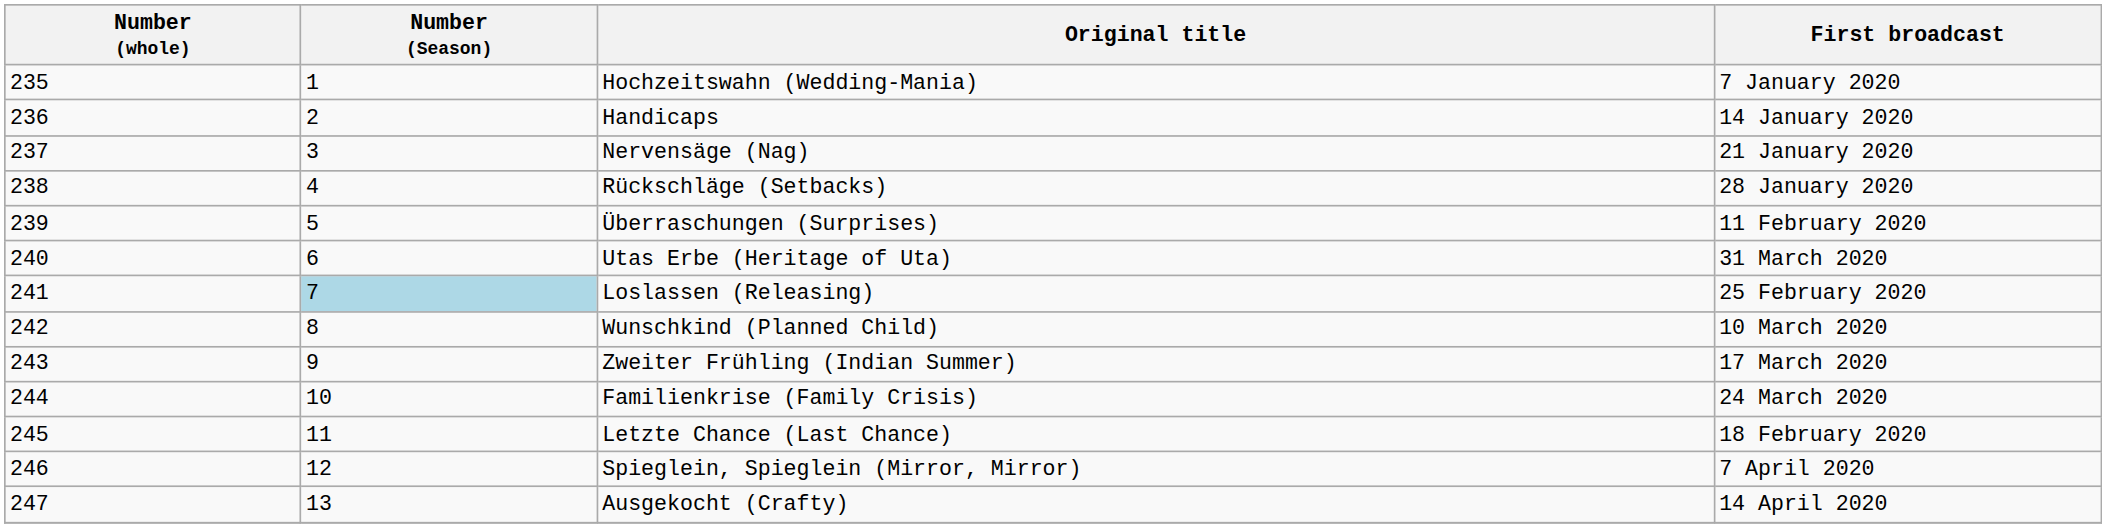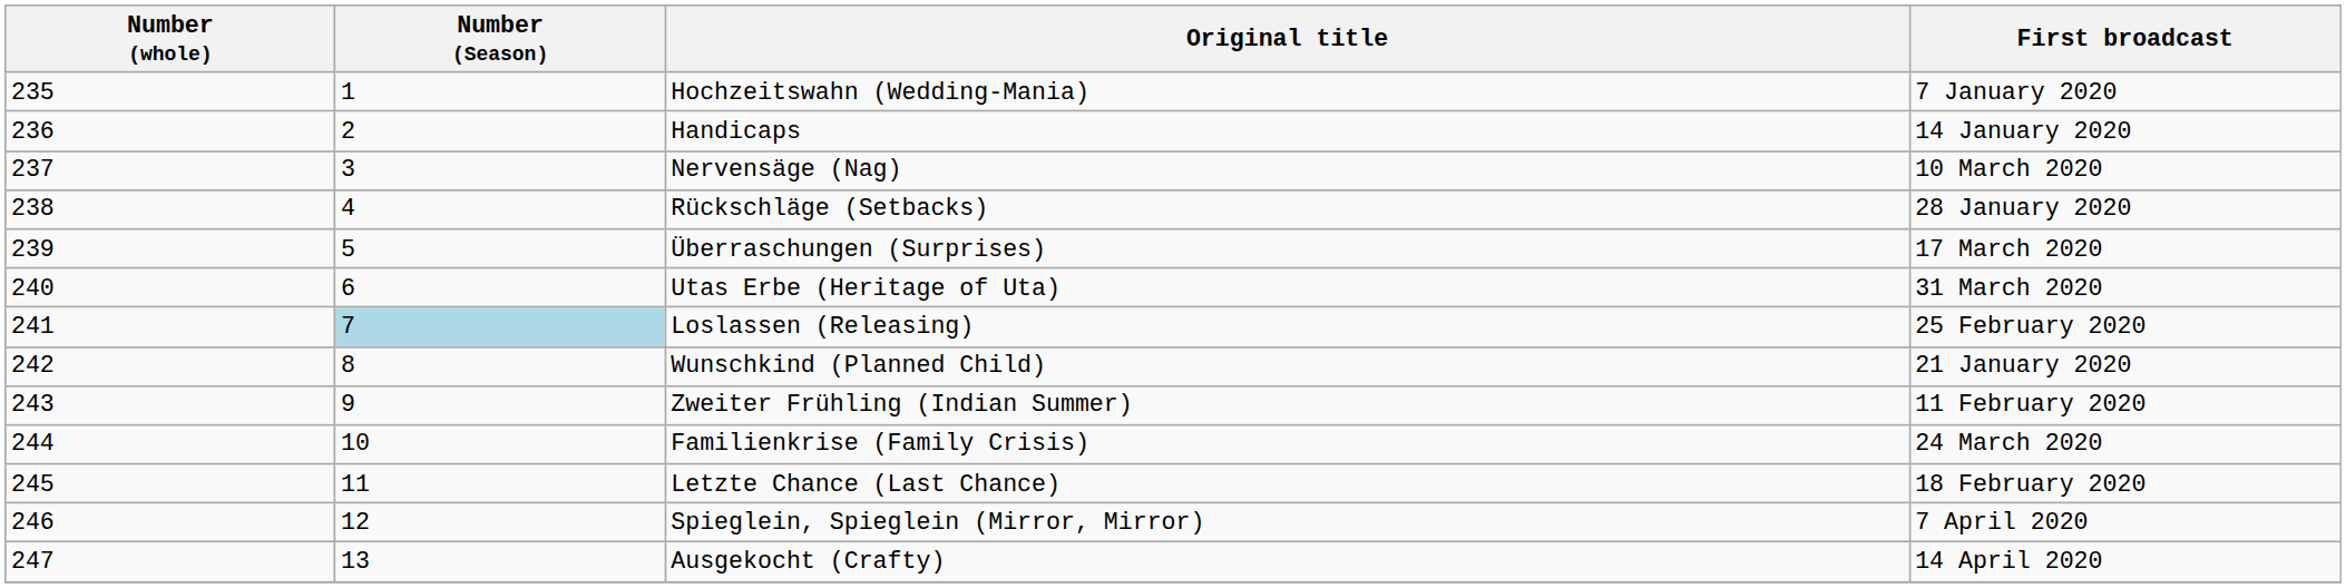Nervensäge (Nag) | First broadcast: 21 January 2020 -> 10 March 2020
Überraschungen (Surprises) | First broadcast: 11 February 2020 -> 17 March 2020
Wunschkind (Planned Child) | First broadcast: 10 March 2020 -> 21 January 2020
Zweiter Frühling (Indian Summer) | First broadcast: 17 March 2020 -> 11 February 2020
